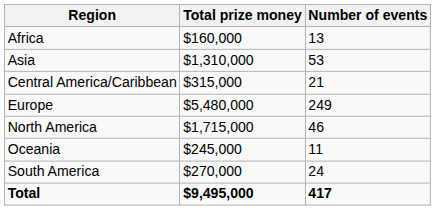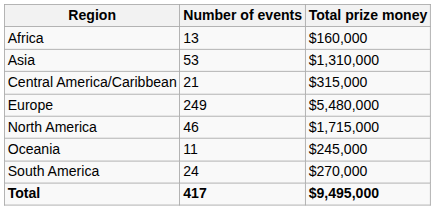columns swapped: Number of events <-> Total prize money
